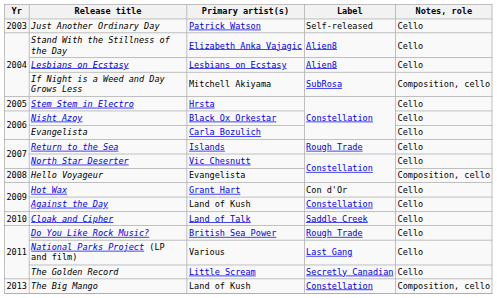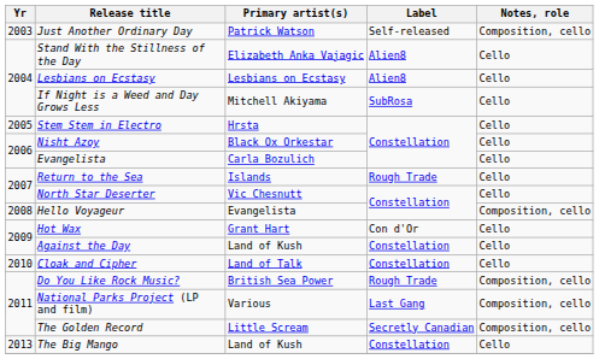Just Another Ordinary Day | Notes, role: Cello -> Composition, cello
If Night is a Weed and Day Grows Less | Notes, role: Composition, cello -> Cello
Cloak and Cipher | Label: Saddle Creek -> Constellation
Do You Like Rock Music? | Notes, role: Cello -> Composition, cello
National Parks Project (LP and film) | Notes, role: Cello -> Composition, cello
The Golden Record | Notes, role: Cello -> Composition, cello
The Big Mango | Notes, role: Composition, cello -> Cello
